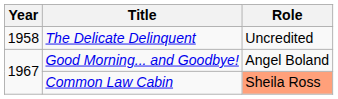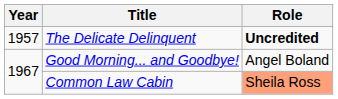The Delicate Delinquent | Year: 1958 -> 1957
The Delicate Delinquent | Role: normal -> bold
